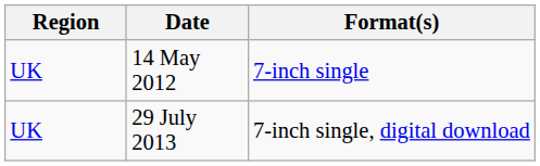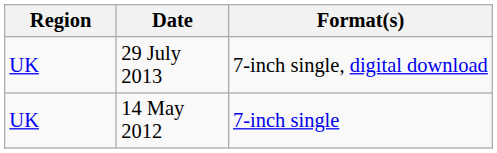rows swapped: 14 May 2012 <-> 29 July 2013
